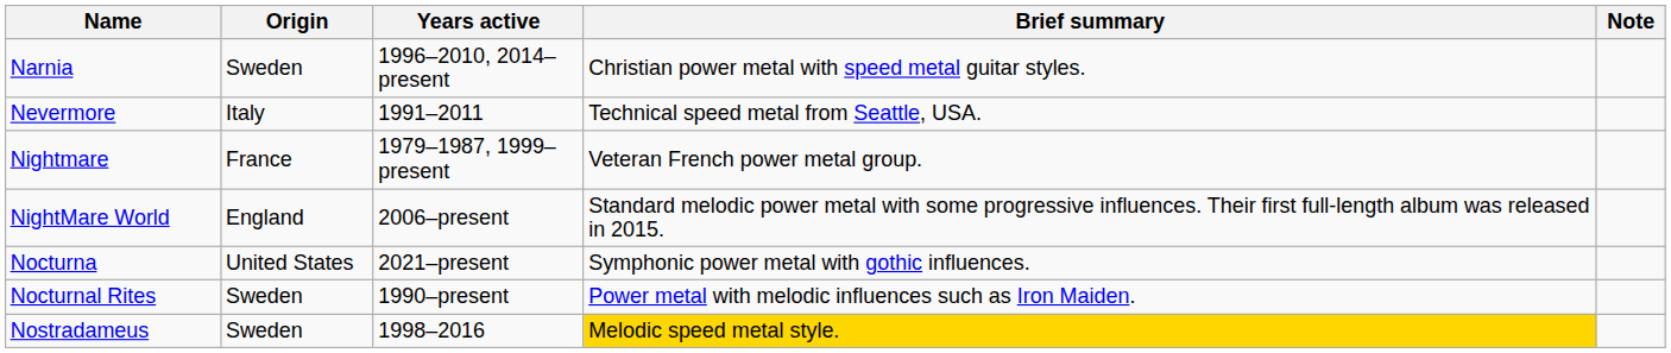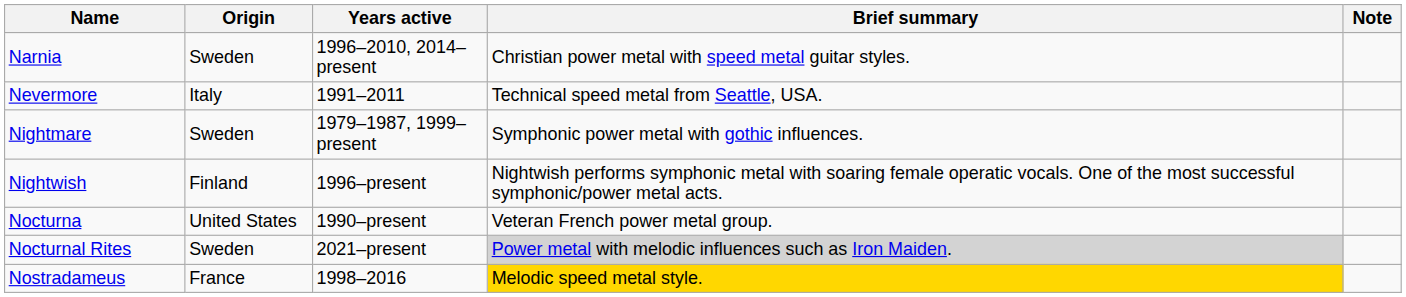Nightmare | Origin: France -> Sweden
Nightmare | Brief summary: Veteran French power metal group. -> Symphonic power metal with gothic influences.
- row: NightMare World | England | 2006–present | Standard melodic power metal with some progressive influences. Their first full-length album was released in 2015.
+ row: Nightwish | Finland | 1996–present | Nightwish performs symphonic metal with soaring female operatic vocals. One of the most successful symphonic/power metal acts.
Nocturna | Years active: 2021–present -> 1990–present
Nocturna | Brief summary: Symphonic power metal with gothic influences. -> Veteran French power metal group.
Nocturnal Rites | Years active: 1990–present -> 2021–present
Nocturnal Rites | Brief summary: no background -> lightgrey background
Nostradameus | Origin: Sweden -> France
